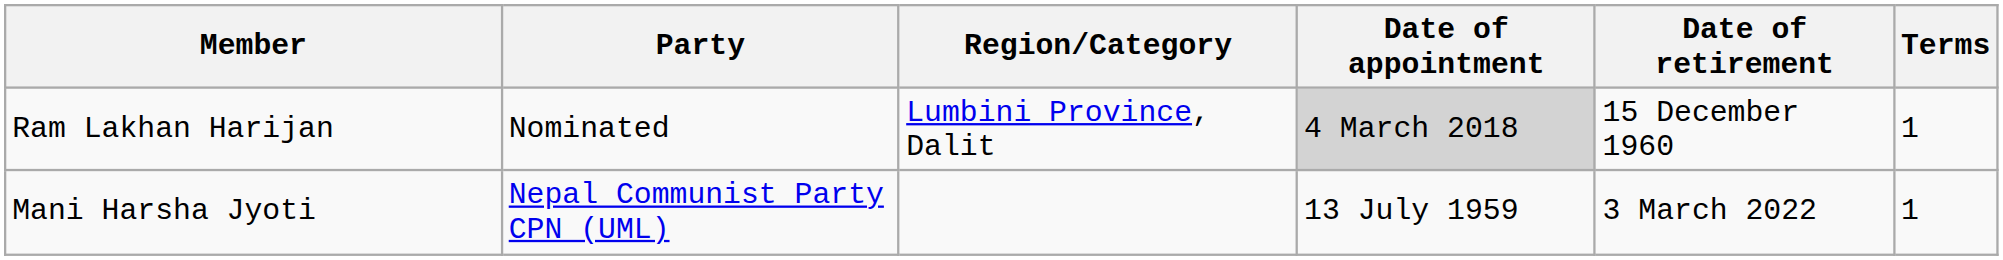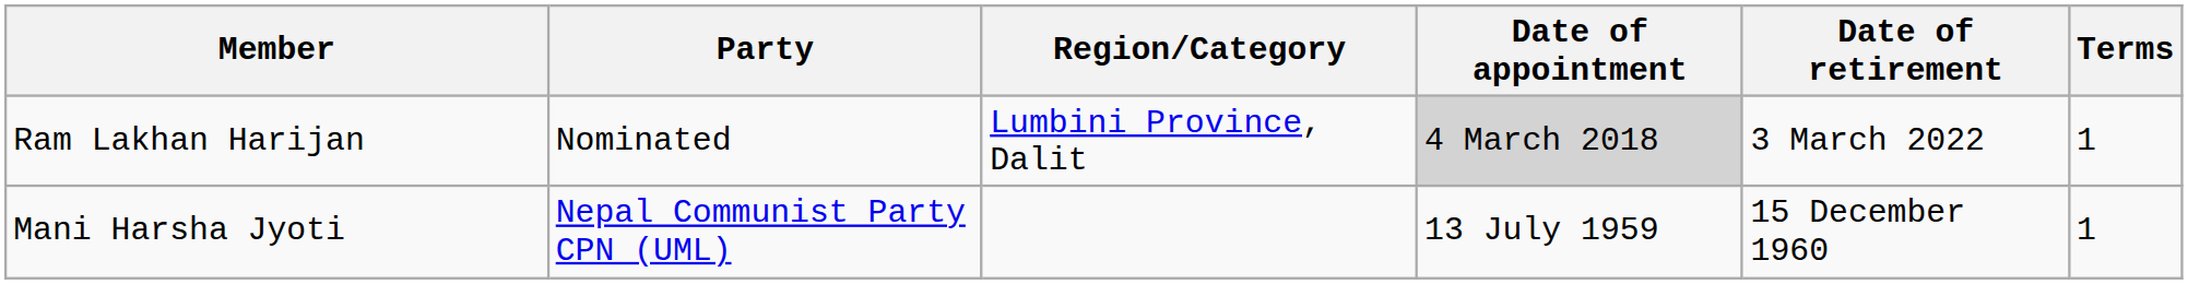Ram Lakhan Harijan | Date of retirement: 15 December 1960 -> 3 March 2022
Mani Harsha Jyoti | Date of retirement: 3 March 2022 -> 15 December 1960
